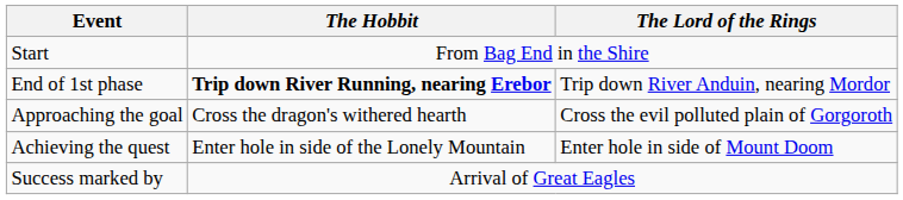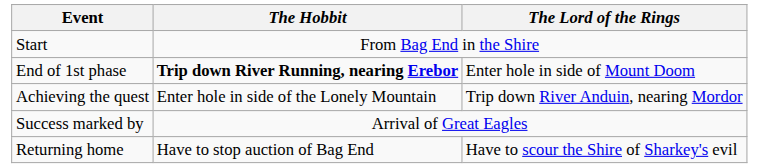End of 1st phase | The Lord of the Rings: Trip down River Anduin, nearing Mordor -> Enter hole in side of Mount Doom
- row: Approaching the goal | Cross the dragon's withered hearth | Cross the evil polluted plain of Gorgoroth
Achieving the quest | The Lord of the Rings: Enter hole in side of Mount Doom -> Trip down River Anduin, nearing Mordor
+ row: Returning home | Have to stop auction of Bag End | Have to scour the Shire of Sharkey's evil
